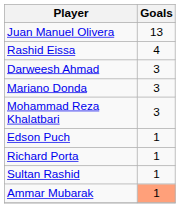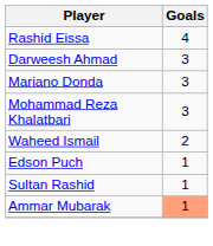- row: Juan Manuel Olivera | 13
+ row: Waheed Ismail | 2
- row: Richard Porta | 1
